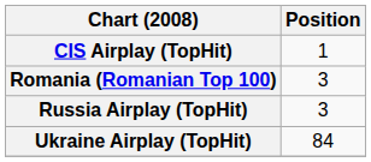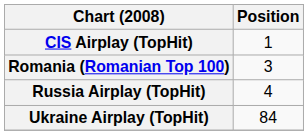Russia Airplay (TopHit) | Position: 3 -> 4
